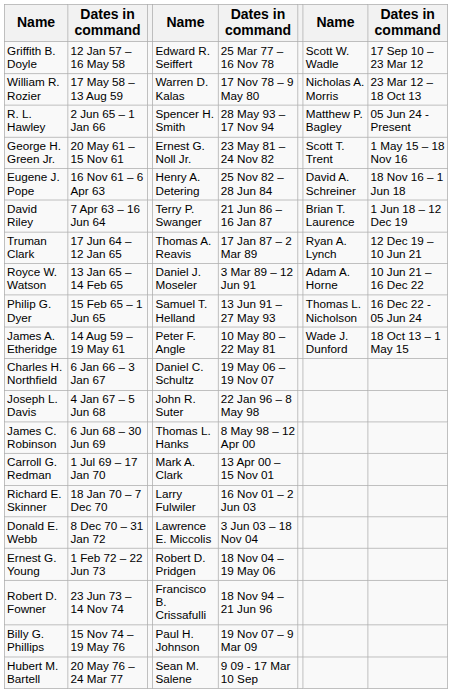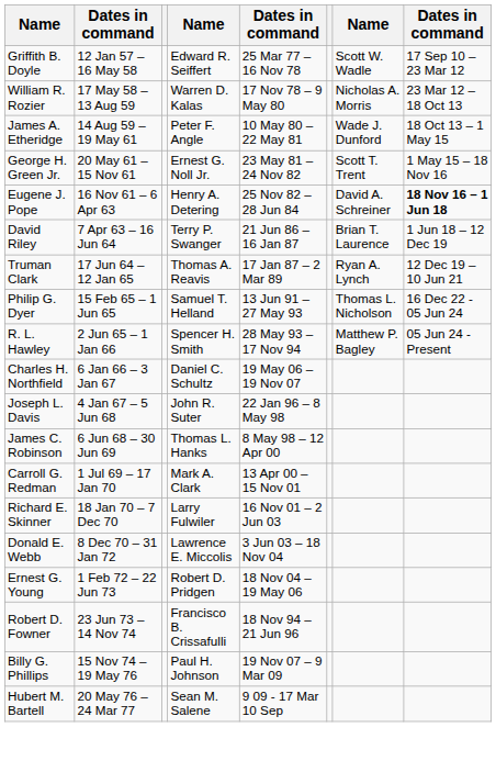rows swapped: James A. Etheridge <-> R. L. Hawley
Eugene J. Pope | column 8: normal -> bold
- row: Royce W. Watson | 13 Jan 65 – 14 Feb 65 | Daniel J. Moseler | 3 Mar 89 – 12 Jun 91 | Adam A. Horne | 10 Jun 21 – 16 Dec 22
